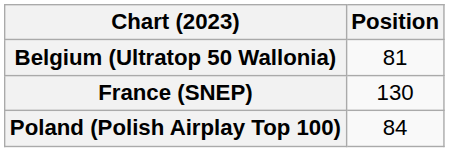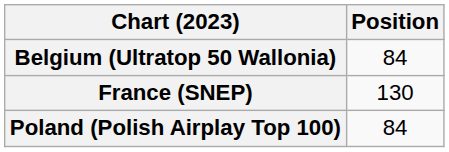Belgium (Ultratop 50 Wallonia) | Position: 81 -> 84
